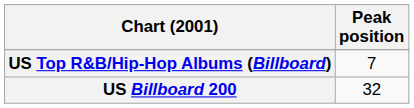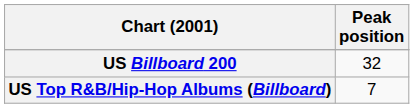rows swapped: US Billboard 200 <-> US Top R&B/Hip-Hop Albums (Billboard)
